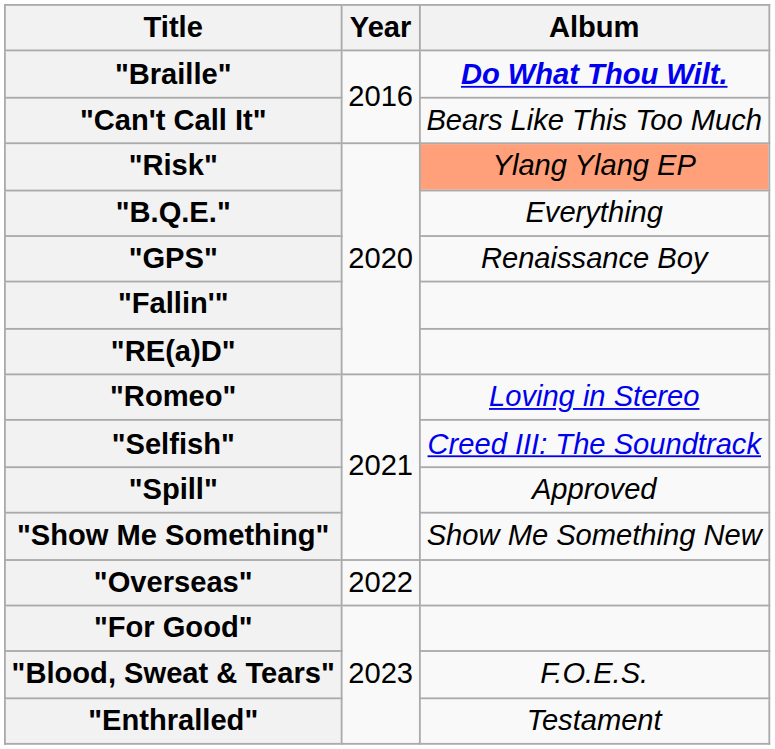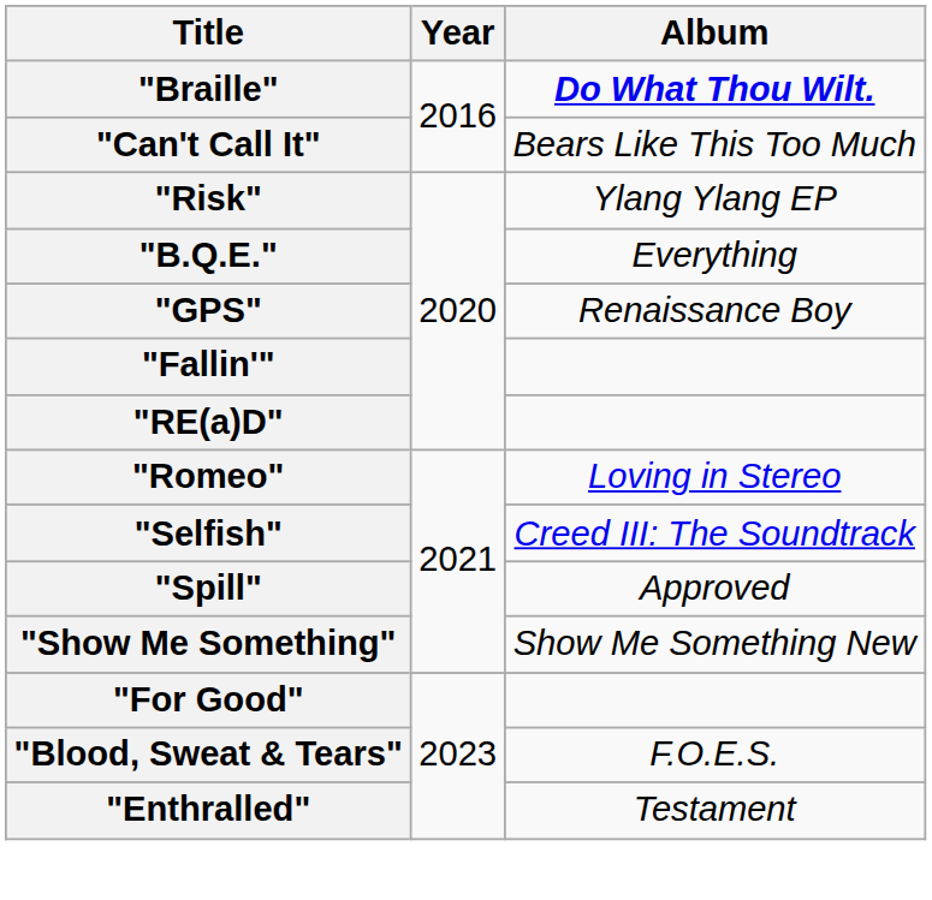"Risk" | Album: lightsalmon background -> no background
- row: "Overseas" | 2022
